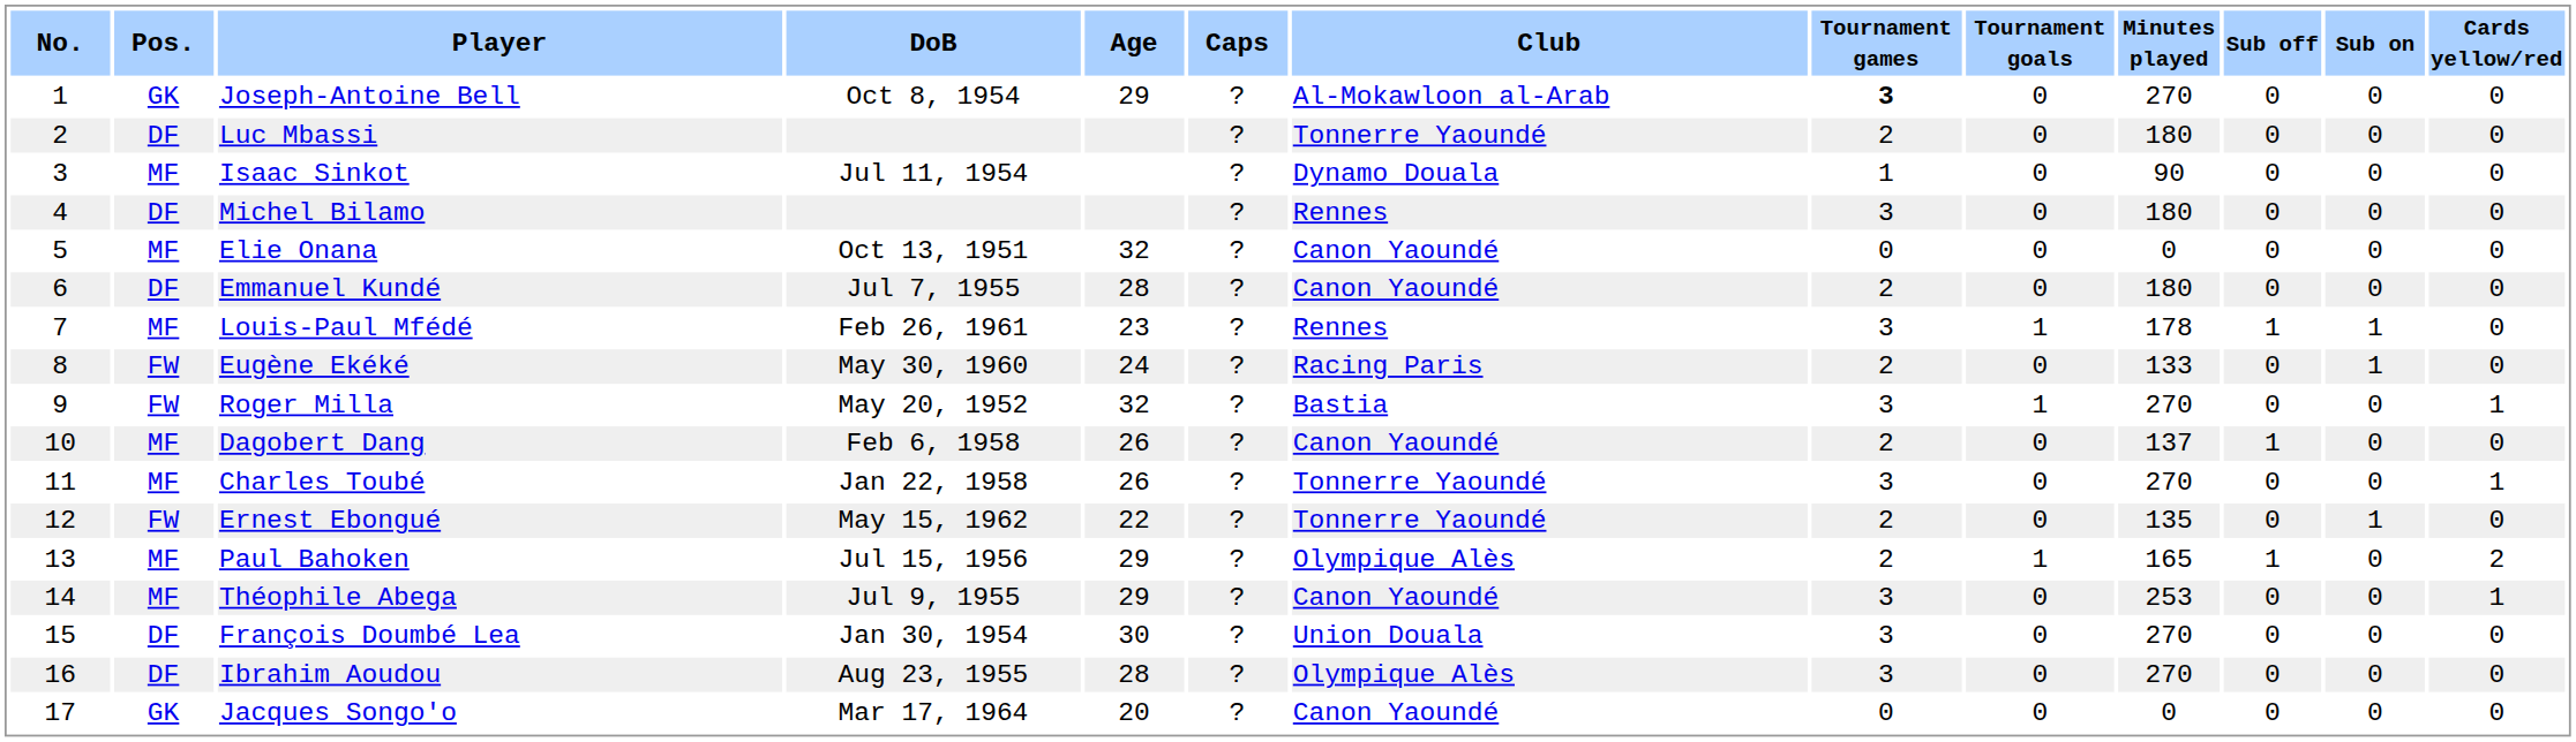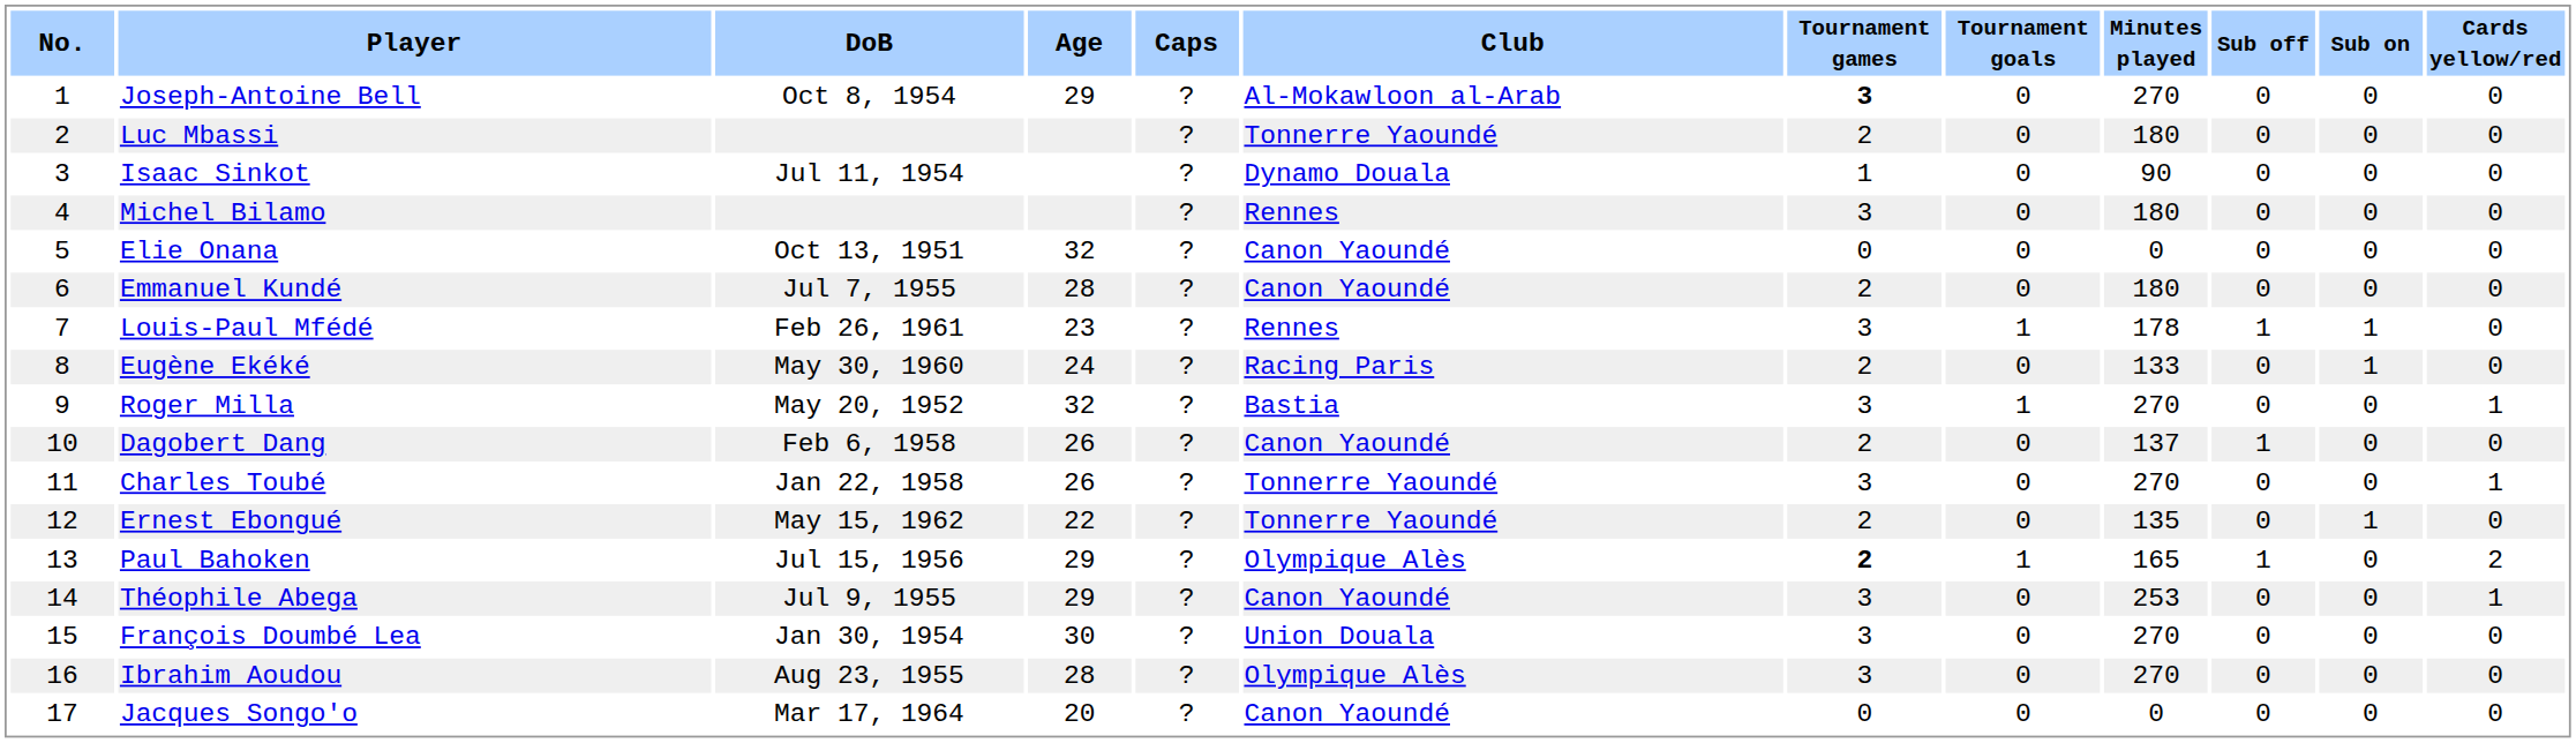- column: Pos. | GK | DF | MF | DF | MF | DF | MF | FW | FW | MF | MF | FW | MF | MF | DF | DF | GK
Paul Bahoken | Tournament games: normal -> bold
